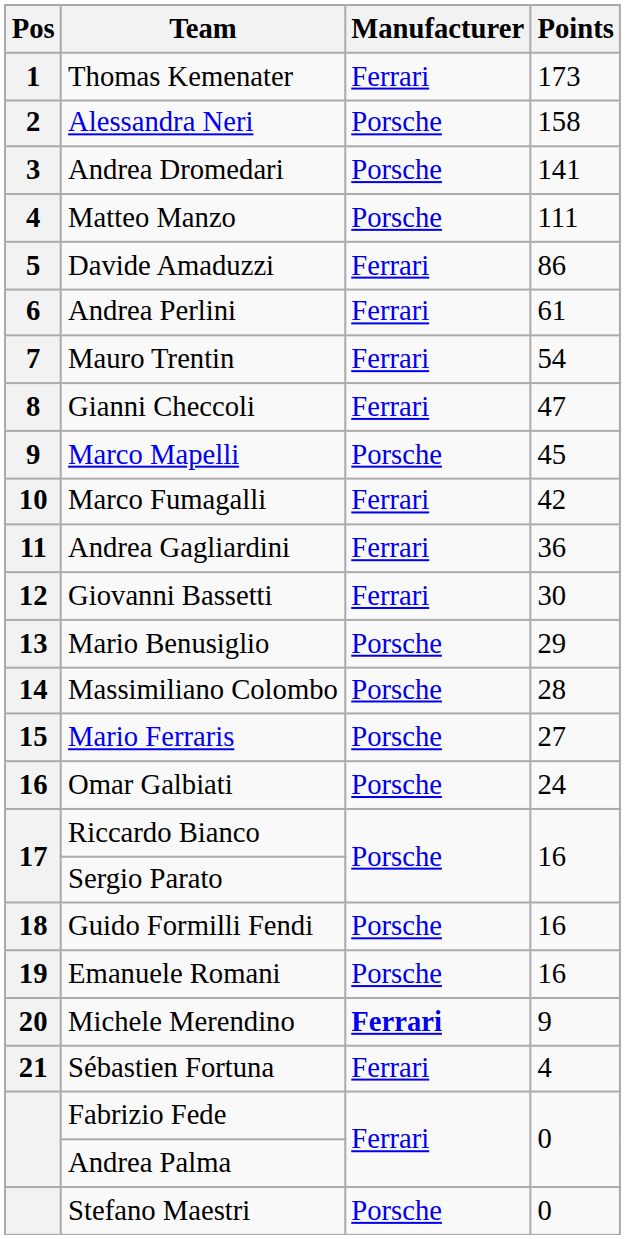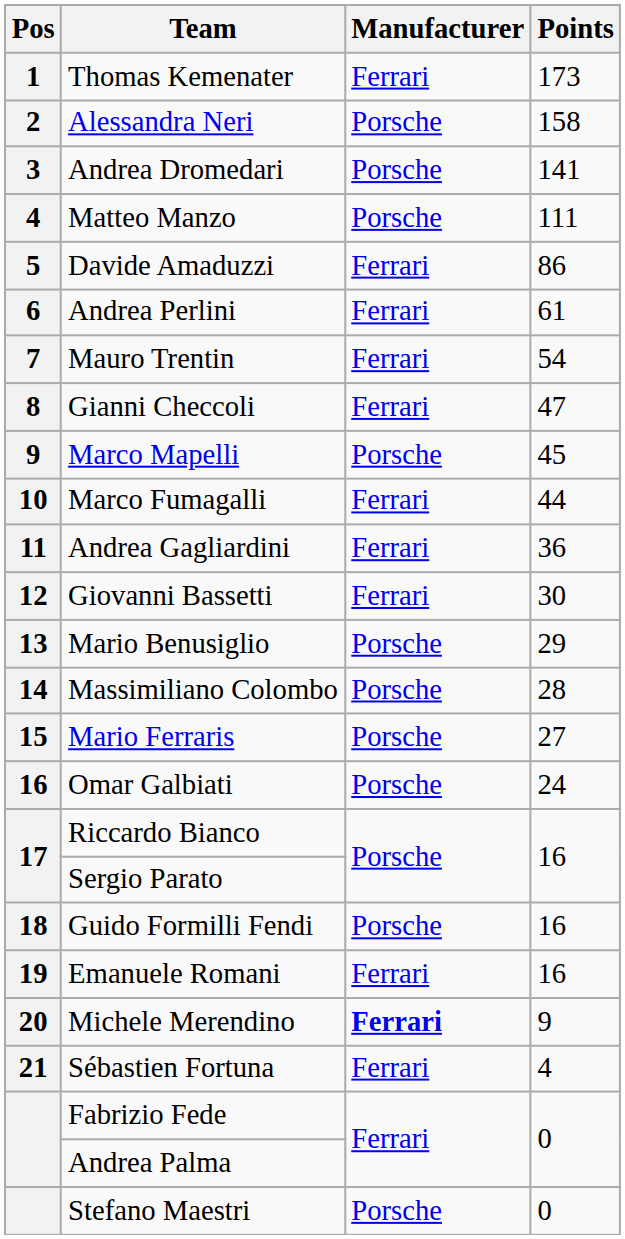Marco Fumagalli | Points: 42 -> 44
Emanuele Romani | Manufacturer: Porsche -> Ferrari
